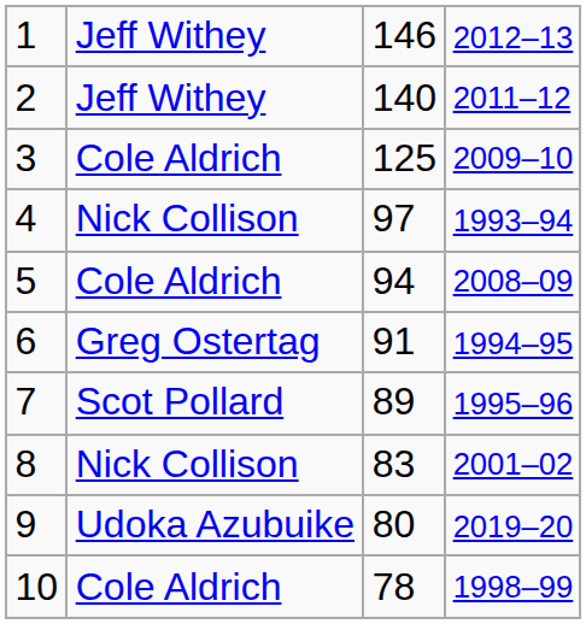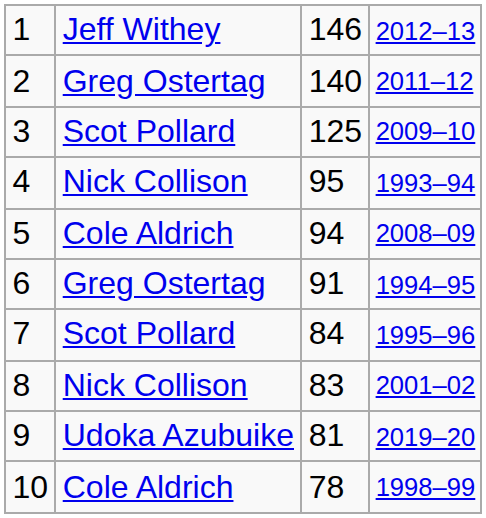2 | column 2: Jeff Withey -> Greg Ostertag
3 | column 2: Cole Aldrich -> Scot Pollard
4 | column 3: 97 -> 95
7 | column 3: 89 -> 84
9 | column 3: 80 -> 81
